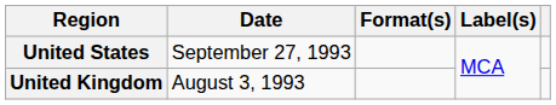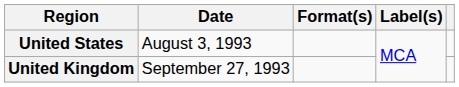United States | Date: September 27, 1993 -> August 3, 1993
United Kingdom | Date: August 3, 1993 -> September 27, 1993
